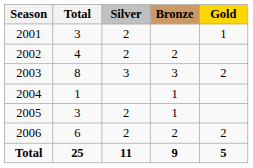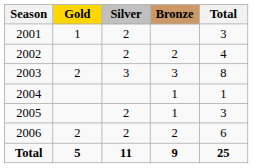columns swapped: Gold <-> Total
